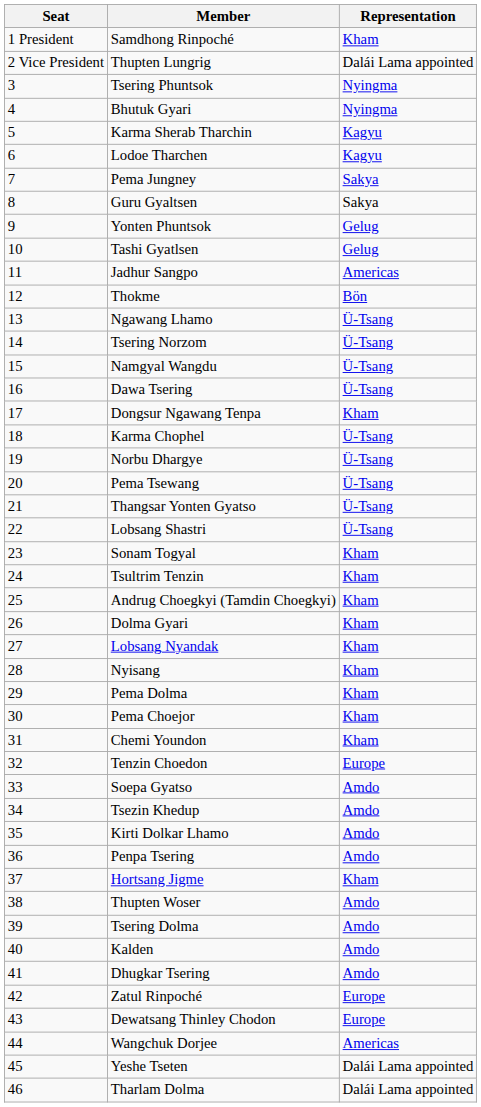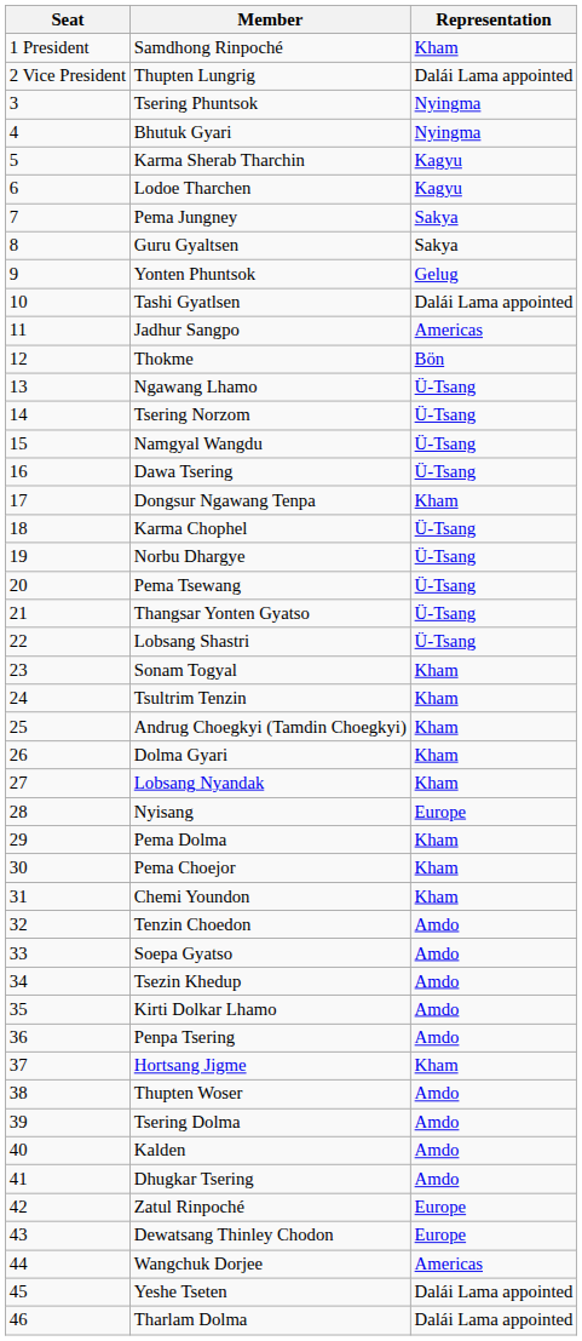Tashi Gyatlsen | Representation: Gelug -> Dalái Lama appointed
Nyisang | Representation: Kham -> Europe
Tenzin Choedon | Representation: Europe -> Amdo
